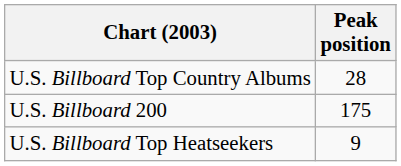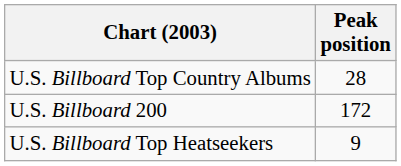U.S. Billboard 200 | Peak position: 175 -> 172
